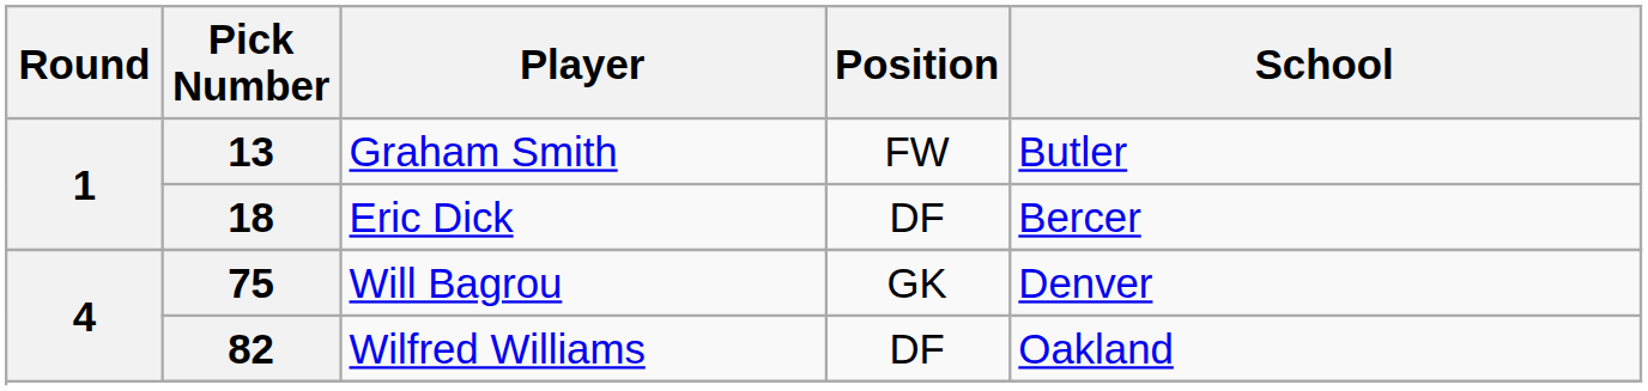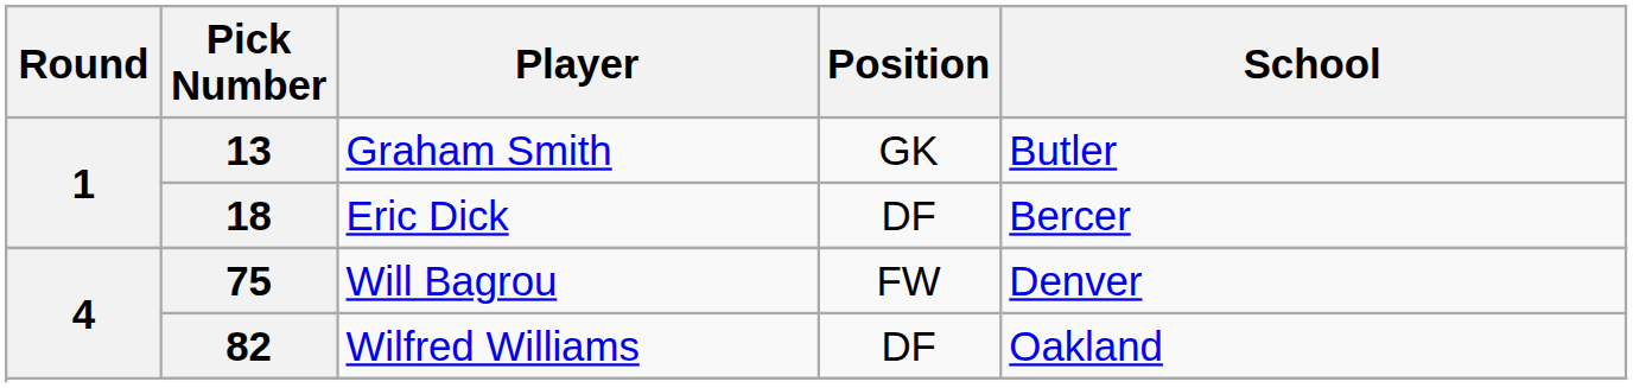13 | Position: FW -> GK
75 | Position: GK -> FW
